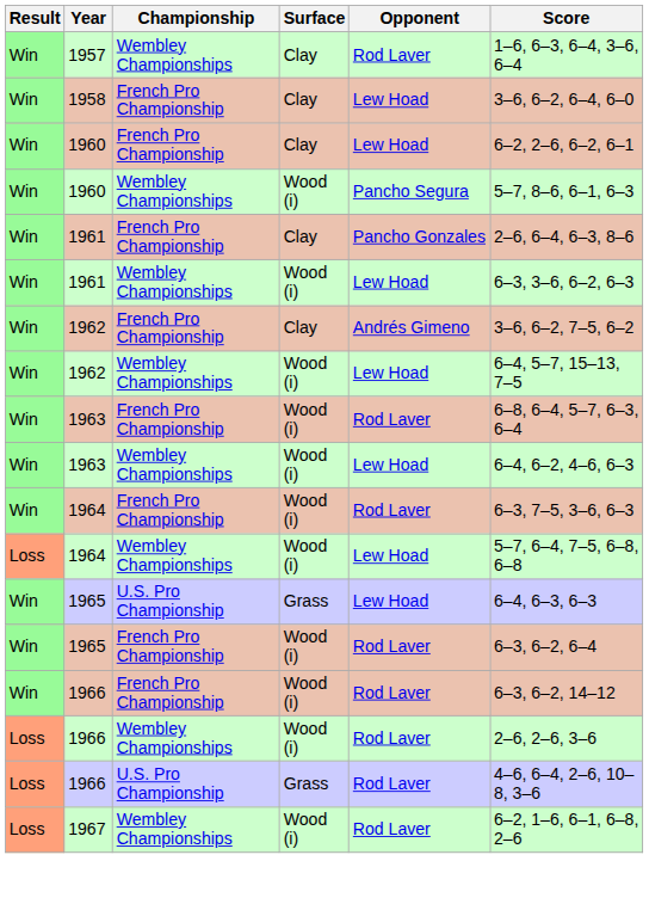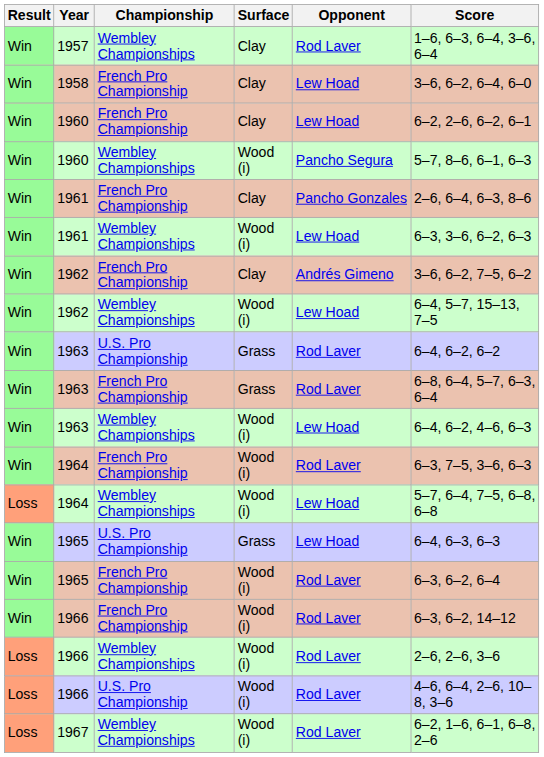+ row: Win | 1963 | U.S. Pro Championship | Grass | Rod Laver | 6–4, 6–2, 6–2
1963 / French Pro Championship | Surface: Wood (i) -> Grass
1966 / U.S. Pro Championship | Surface: Grass -> Wood (i)
